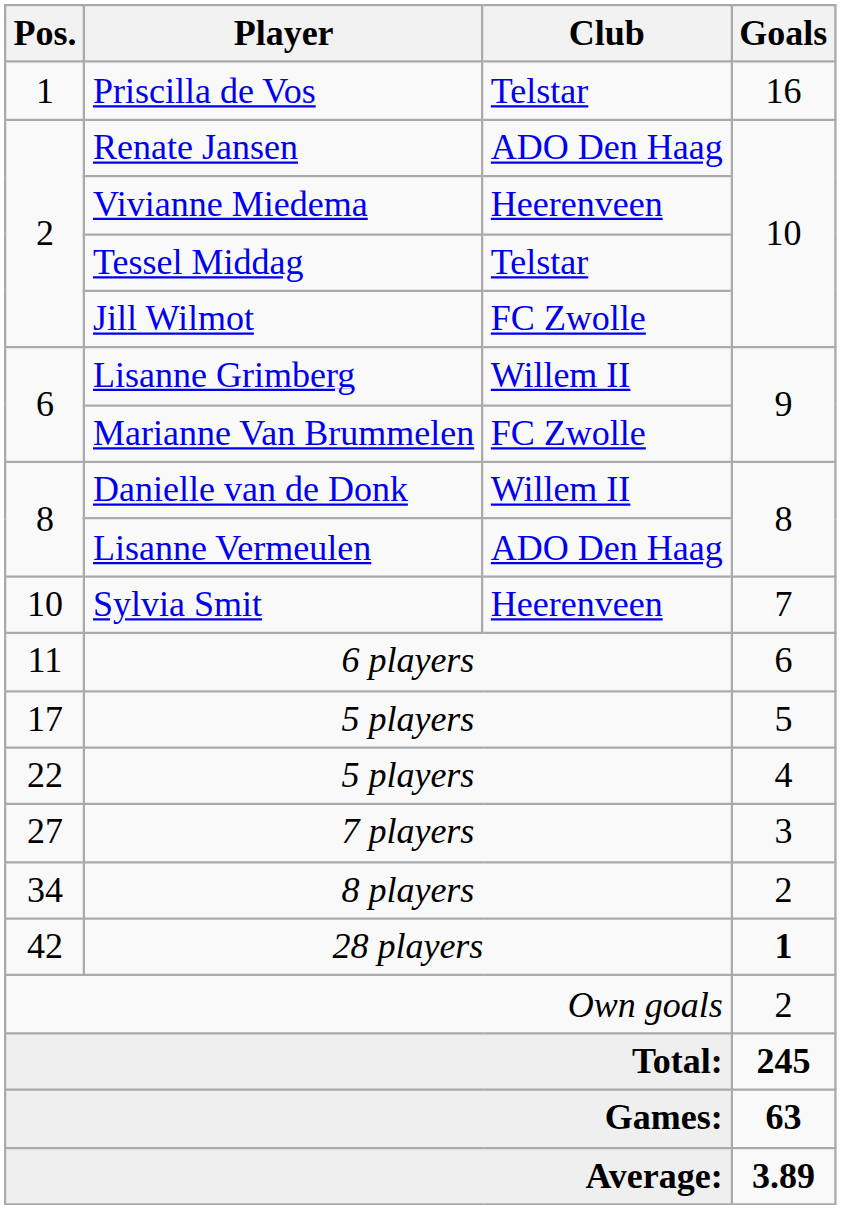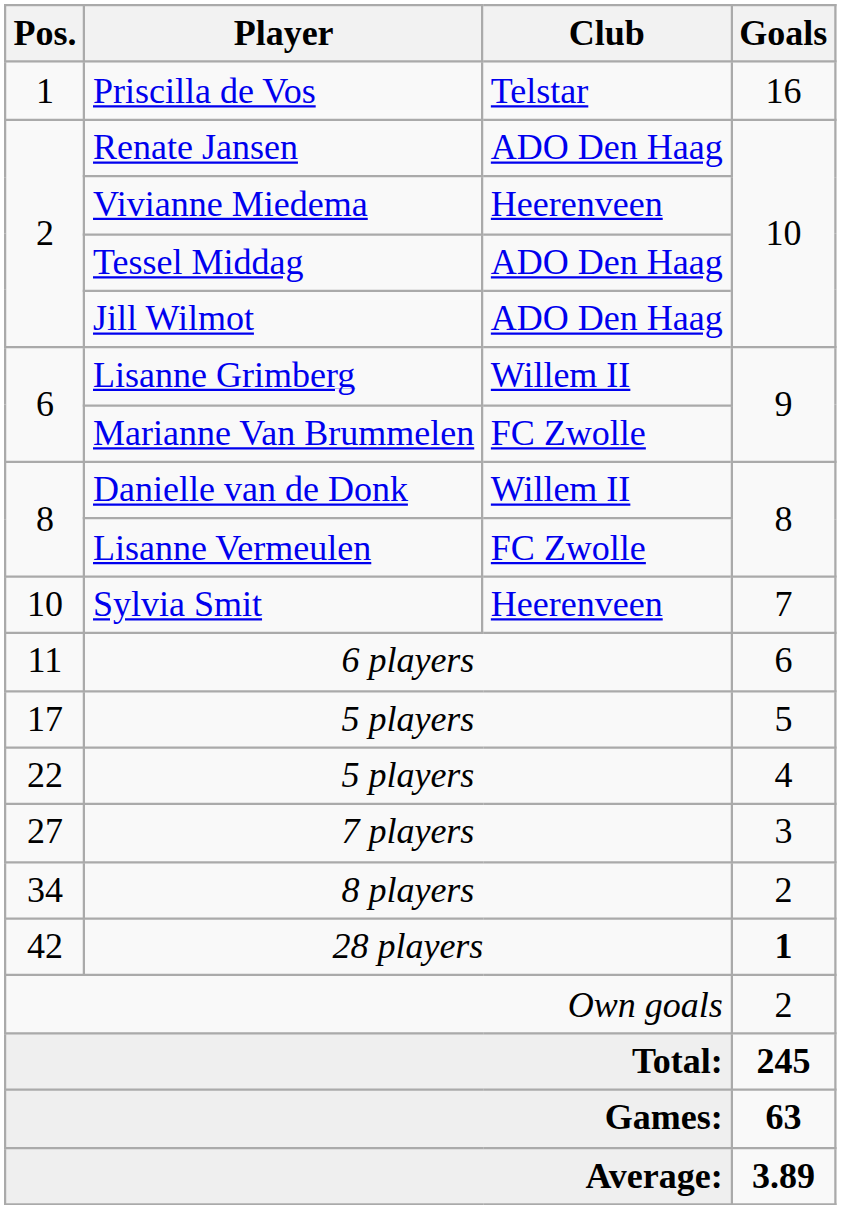Tessel Middag | Club: Telstar -> ADO Den Haag
Jill Wilmot | Club: FC Zwolle -> ADO Den Haag
Lisanne Vermeulen | Club: ADO Den Haag -> FC Zwolle
